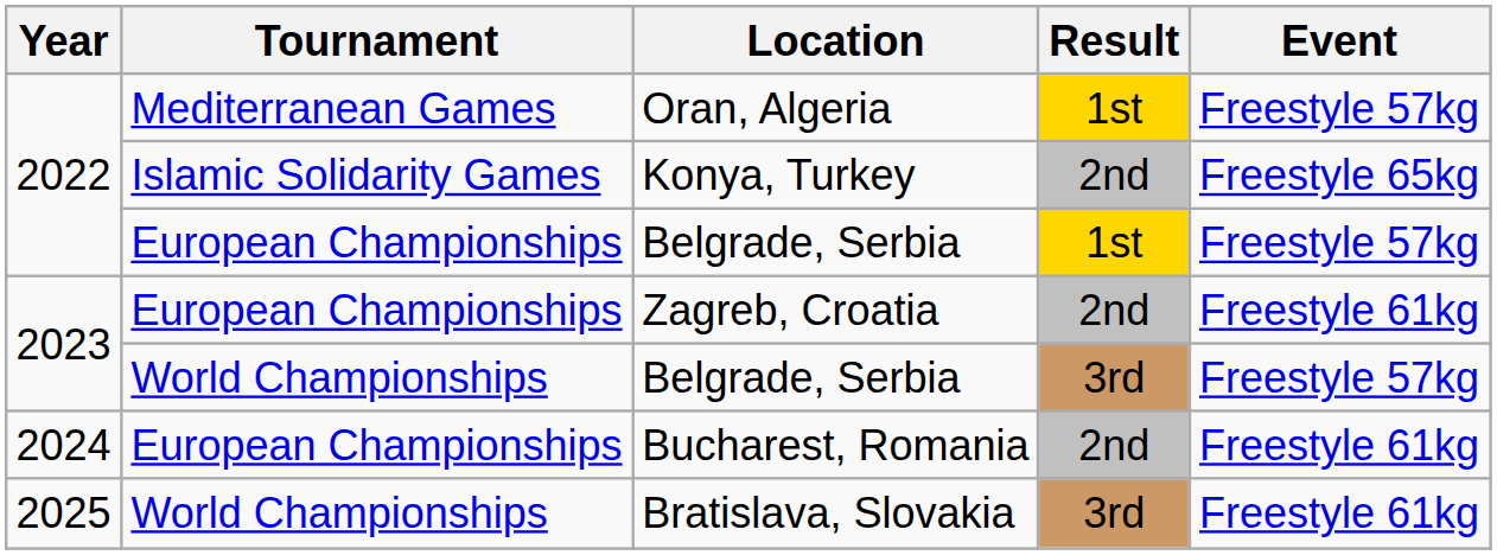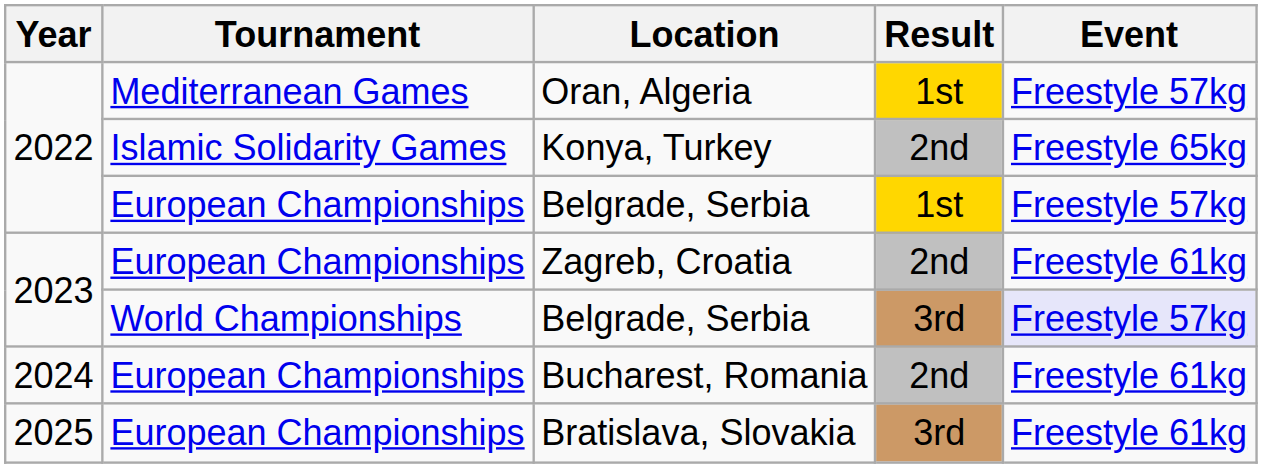2023 / Belgrade, Serbia | Event: no background -> lavender background
Bratislava, Slovakia | Tournament: World Championships -> European Championships
